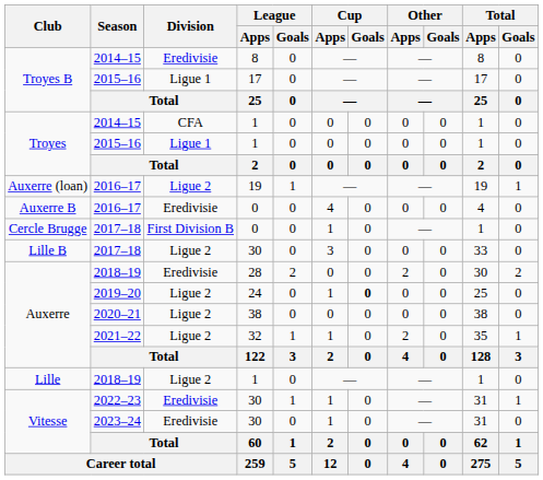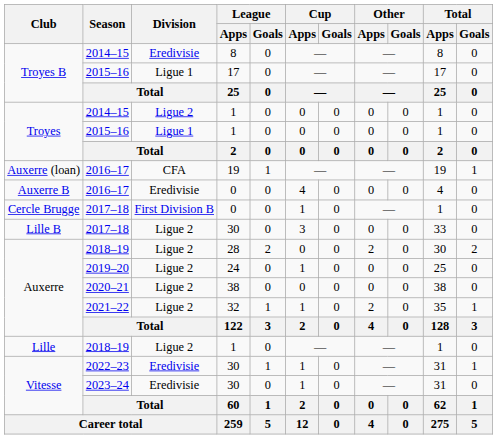2014–15 / 1 | Division: CFA -> Ligue 2
2016–17 / 19 | Division: Ligue 2 -> CFA
2018–19 / 28 | Division: Eredivisie -> Ligue 2
2019–20 | Cup / Goals: bold -> normal
